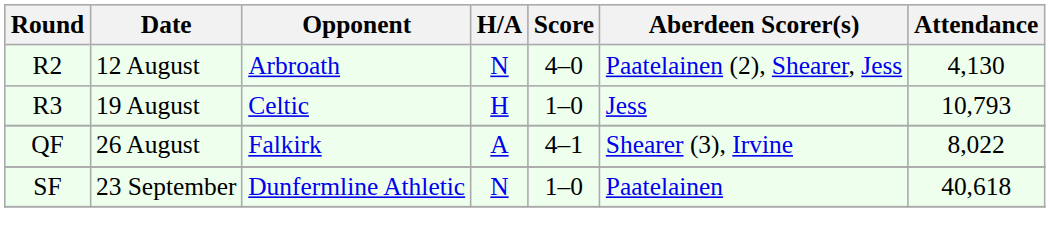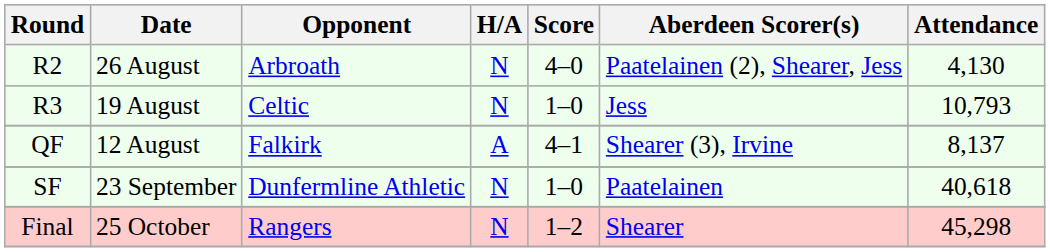R2 | Date: 12 August -> 26 August
R3 | H/A: H -> N
QF | Date: 26 August -> 12 August
QF | Attendance: 8,022 -> 8,137
+ row: Final | 25 October | Rangers | N | 1–2 | Shearer | 45,298
